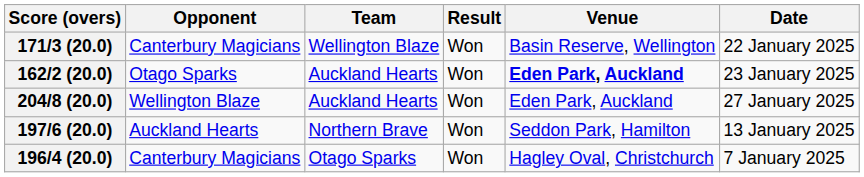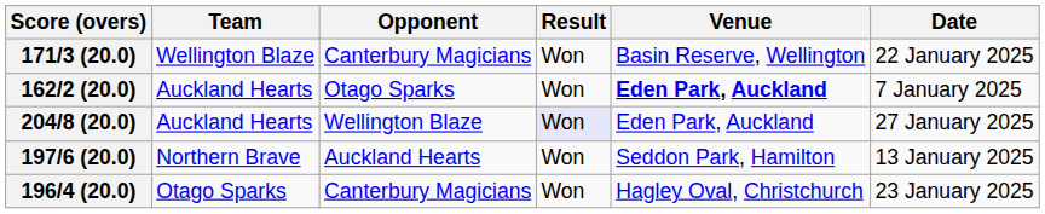columns swapped: Team <-> Opponent
162/2 (20.0) | Date: 23 January 2025 -> 7 January 2025
204/8 (20.0) | Result: no background -> lavender background
196/4 (20.0) | Date: 7 January 2025 -> 23 January 2025
